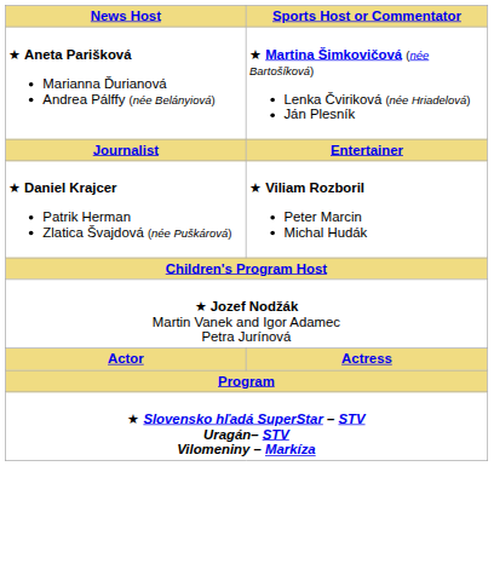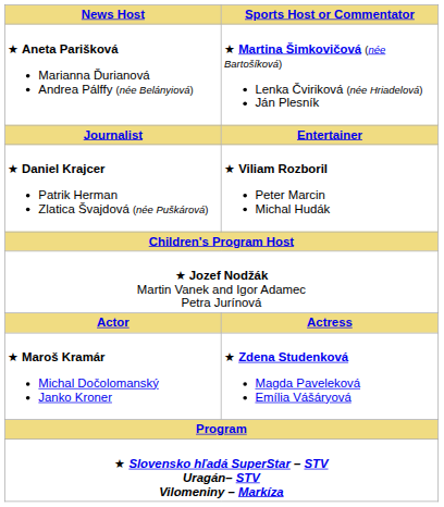+ row: ★ Maroš Kramár Michal Dočolomanský Janko Kroner | ★ Zdena Studenková Magda Paveleková Emília Vášáryová
